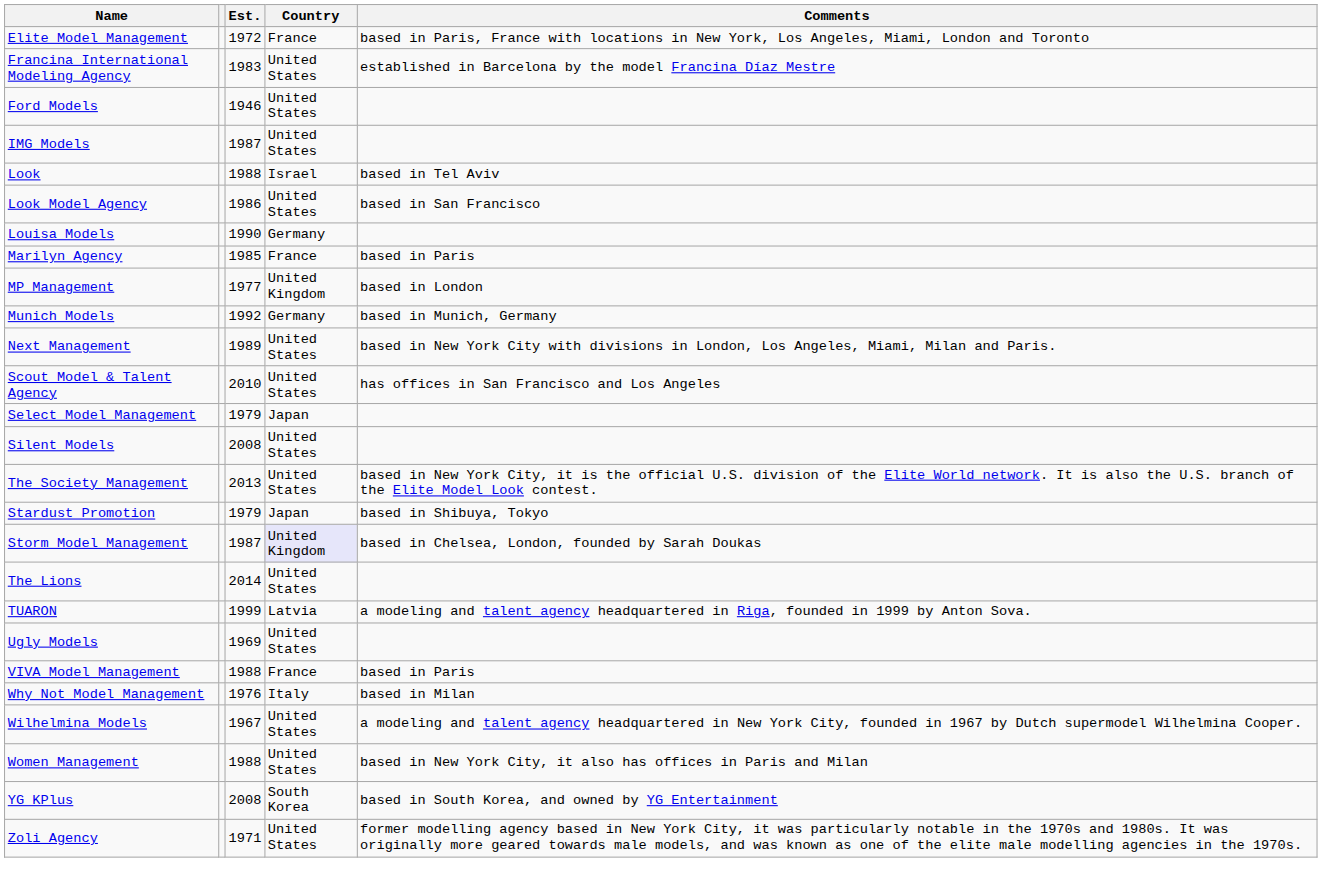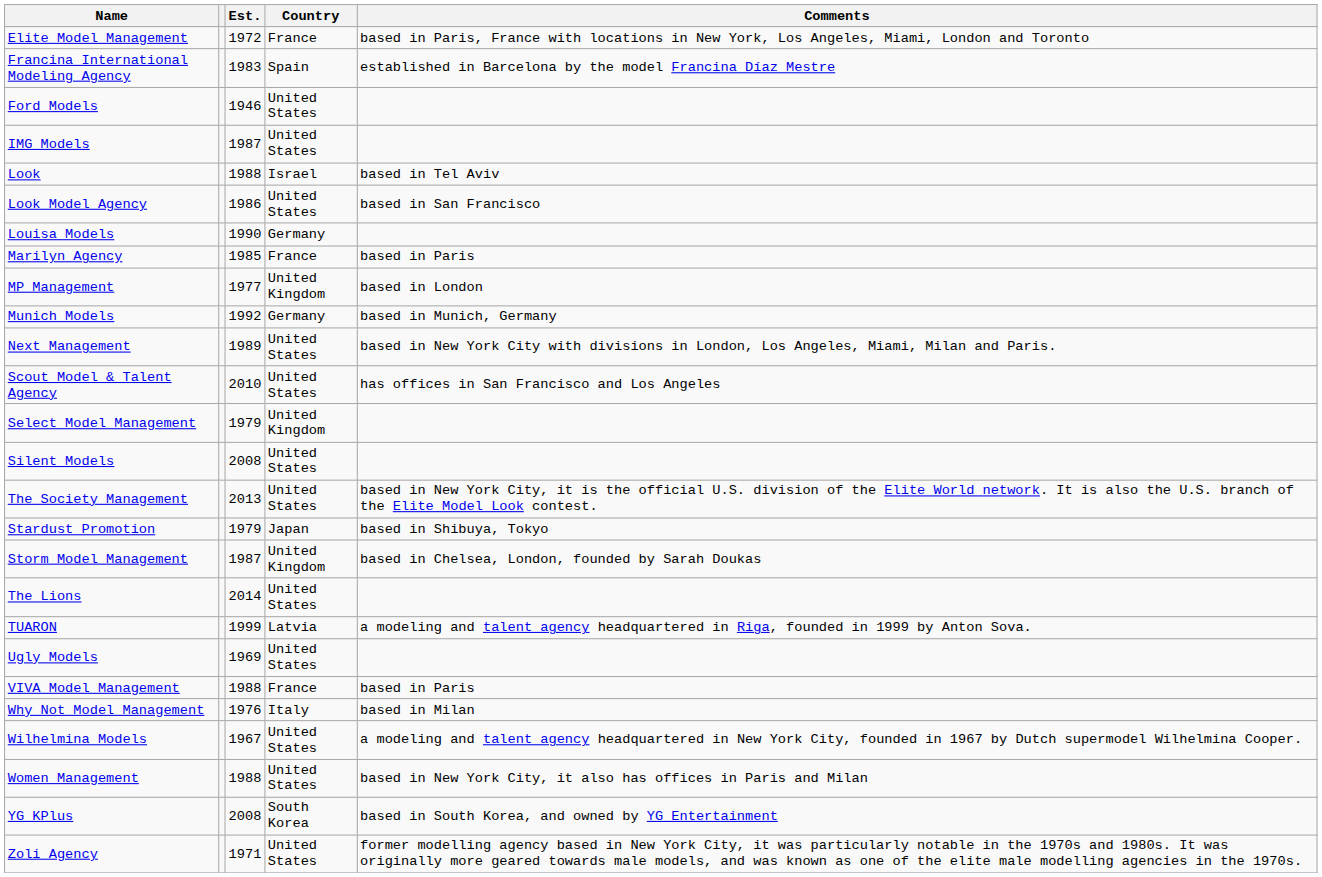Francina International Modeling Agency | Country: United States -> Spain
Select Model Management | Country: Japan -> United Kingdom
Storm Model Management | Country: lavender background -> no background
